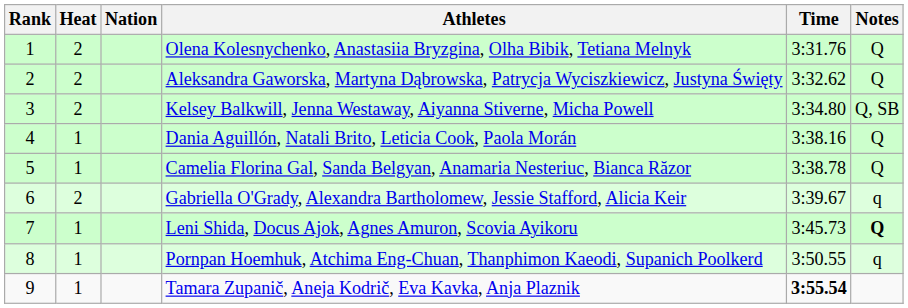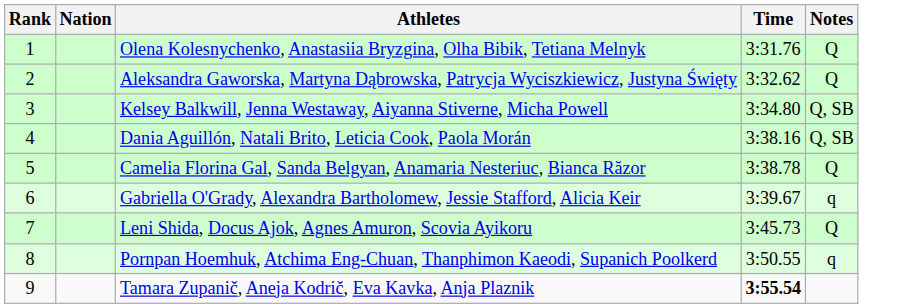- column: Heat | 2 | 2 | 2 | 1 | 1 | 2 | 1 | 1 | 1
Dania Aguillón, Natali Brito, Leticia Cook, Paola Morán | Notes: Q -> Q, SB
Leni Shida, Docus Ajok, Agnes Amuron, Scovia Ayikoru | Notes: bold -> normal
